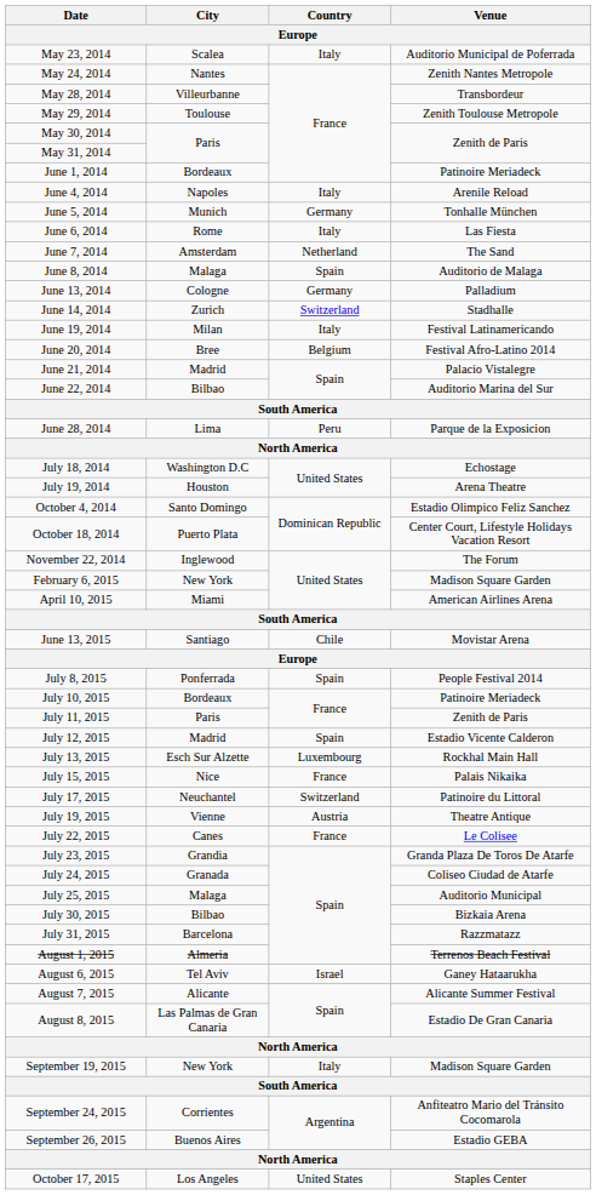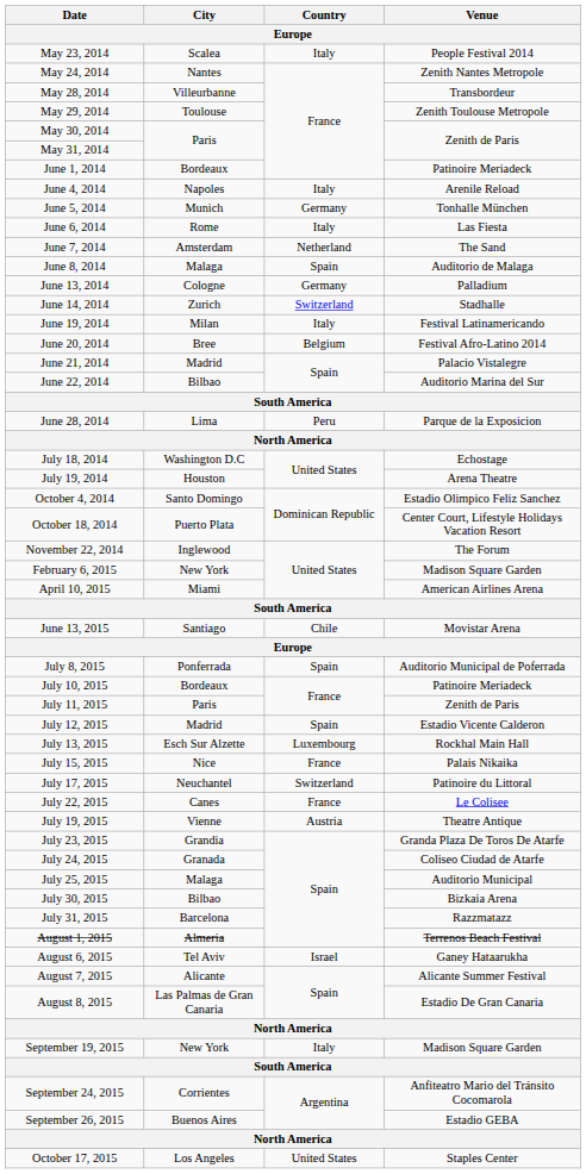May 23, 2014 | Venue: Auditorio Municipal de Poferrada -> People Festival 2014
July 8, 2015 | Venue: People Festival 2014 -> Auditorio Municipal de Poferrada
rows swapped: July 19, 2015 <-> July 22, 2015
